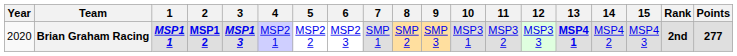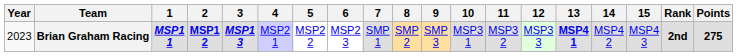Brian Graham Racing | Year: 2020 -> 2023
Brian Graham Racing | Points: 277 -> 275
